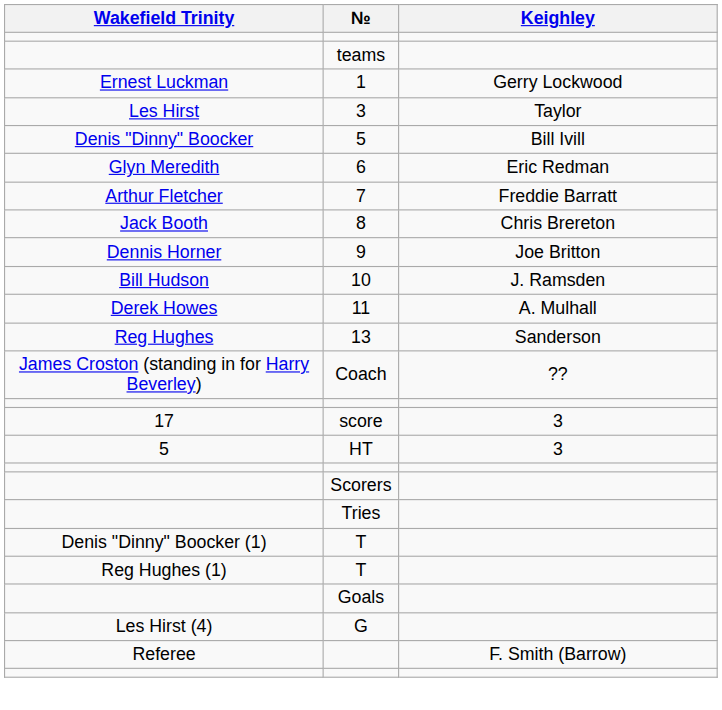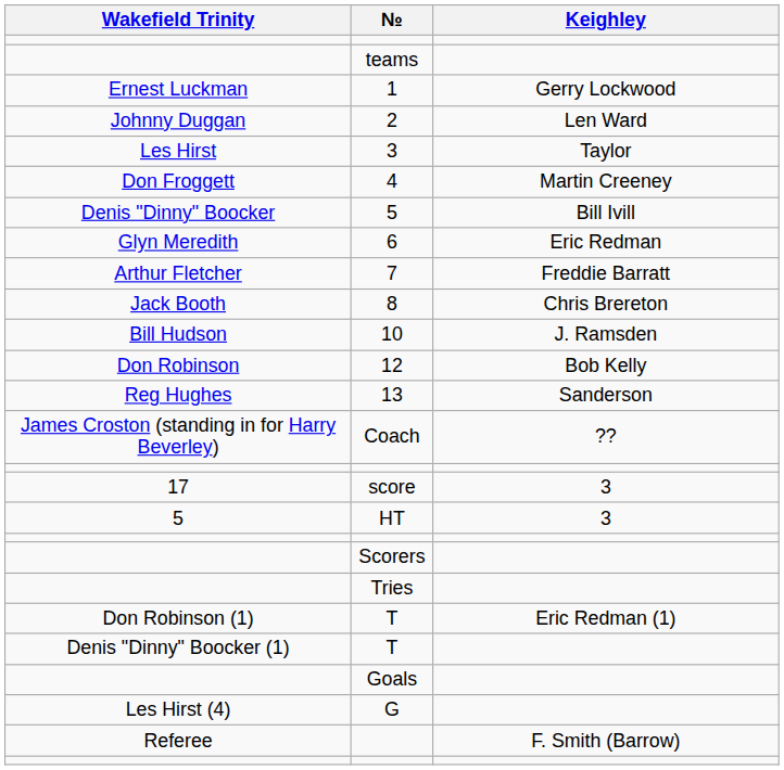+ row: Johnny Duggan | 2 | Len Ward
+ row: Don Froggett | 4 | Martin Creeney
- row: Dennis Horner | 9 | Joe Britton
- row: Derek Howes | 11 | A. Mulhall
+ row: Don Robinson | 12 | Bob Kelly
+ row: Don Robinson (1) | T | Eric Redman (1)
- row: Reg Hughes (1) | T
